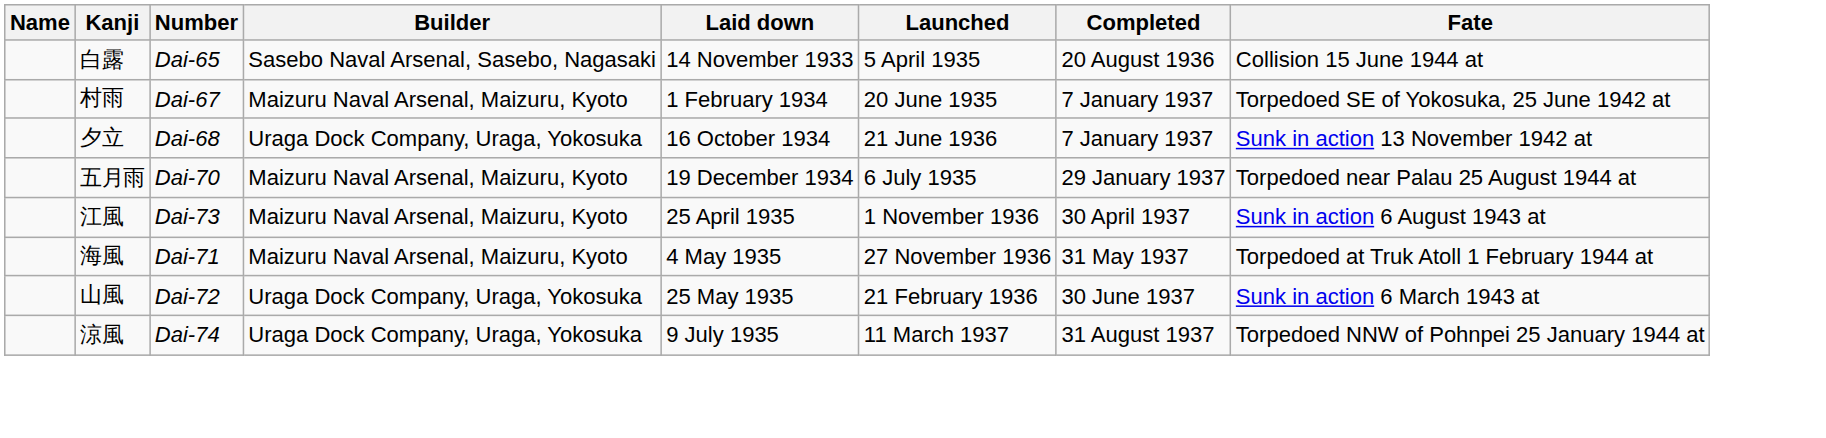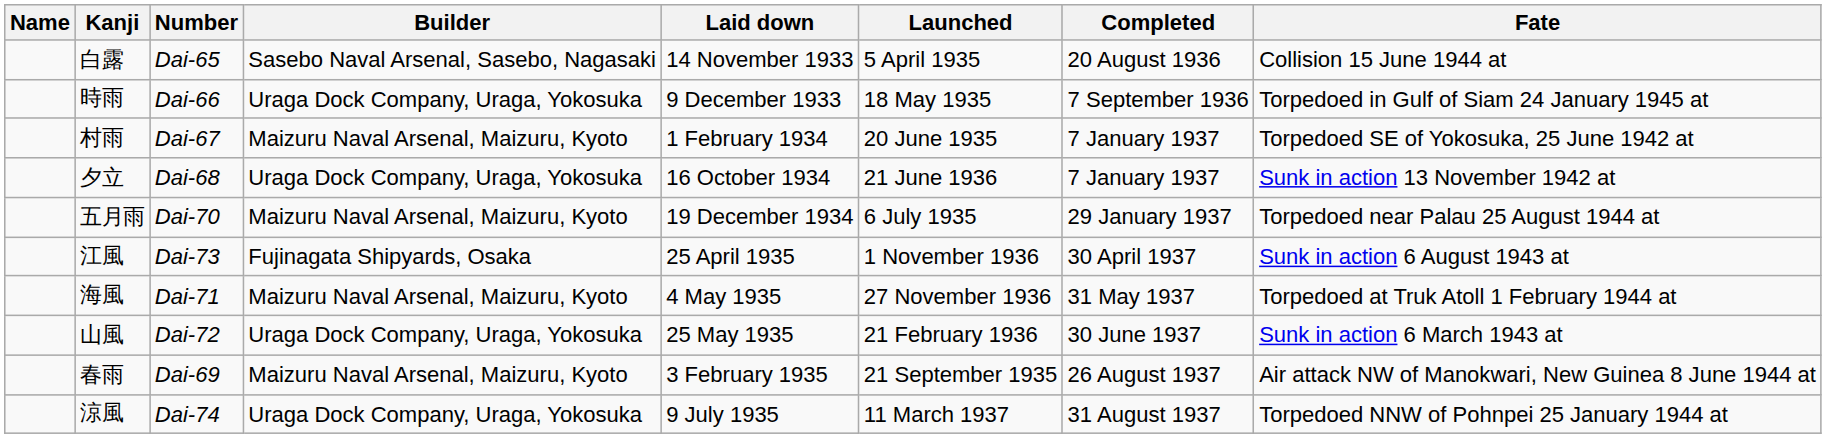+ row: 時雨 | Dai-66 | Uraga Dock Company, Uraga, Yokosuka | 9 December 1933 | 18 May 1935 | 7 September 1936 | Torpedoed in Gulf of Siam 24 January 1945 at
江風 | Builder: Maizuru Naval Arsenal, Maizuru, Kyoto -> Fujinagata Shipyards, Osaka
+ row: 春雨 | Dai-69 | Maizuru Naval Arsenal, Maizuru, Kyoto | 3 February 1935 | 21 September 1935 | 26 August 1937 | Air attack NW of Manokwari, New Guinea 8 June 1944 at
